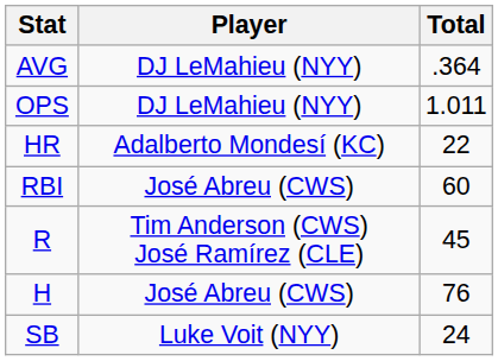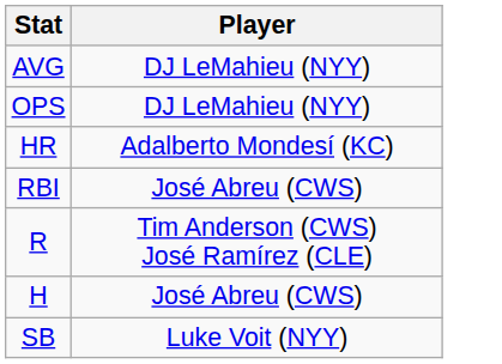- column: Total | .364 | 1.011 | 22 | 60 | 45 | 76 | 24
